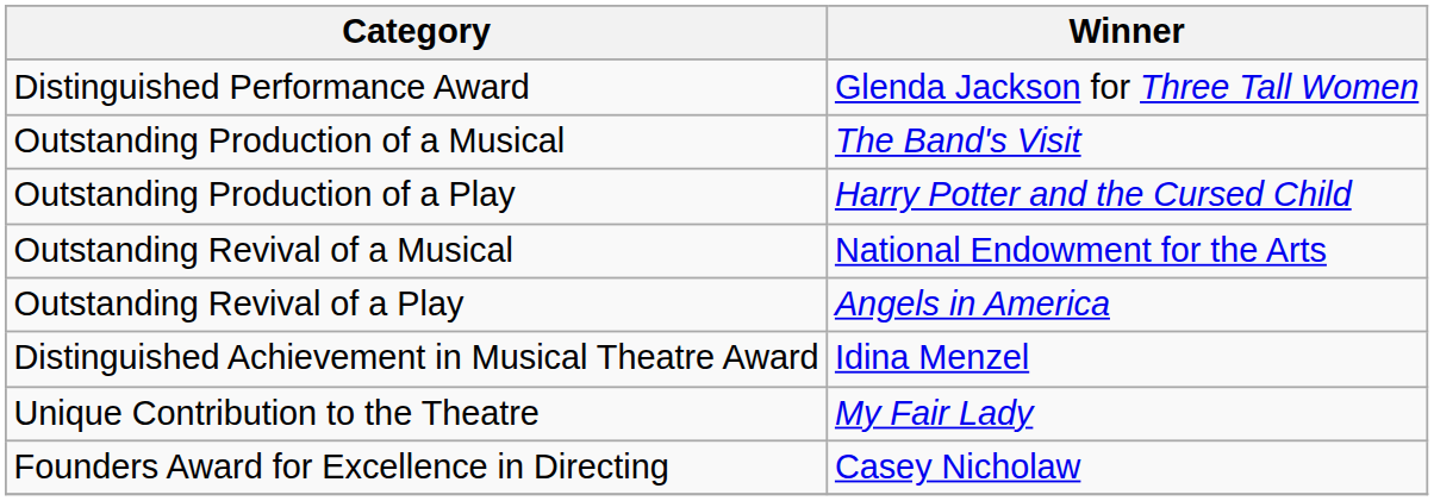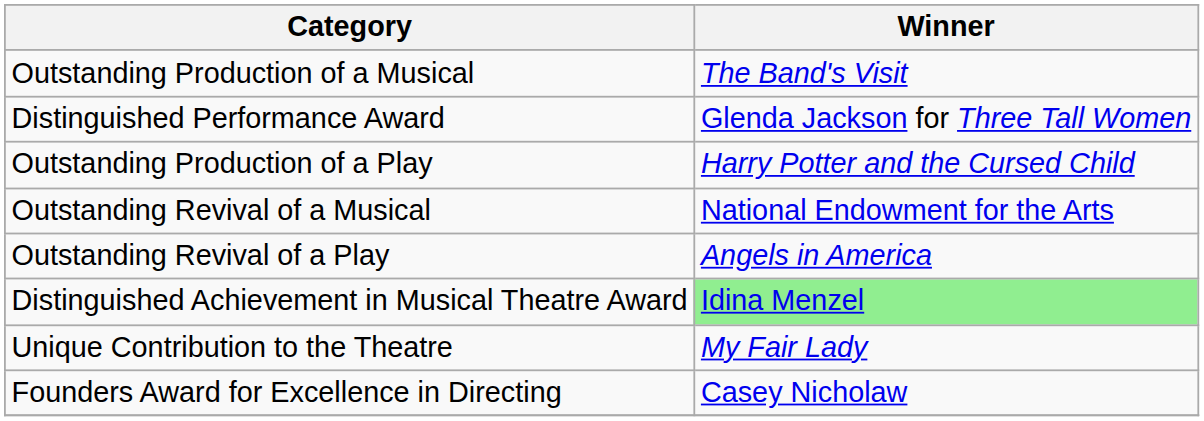rows swapped: Distinguished Performance Award <-> Outstanding Production of a Musical
Distinguished Achievement in Musical Theatre Award | Winner: no background -> lightgreen background
